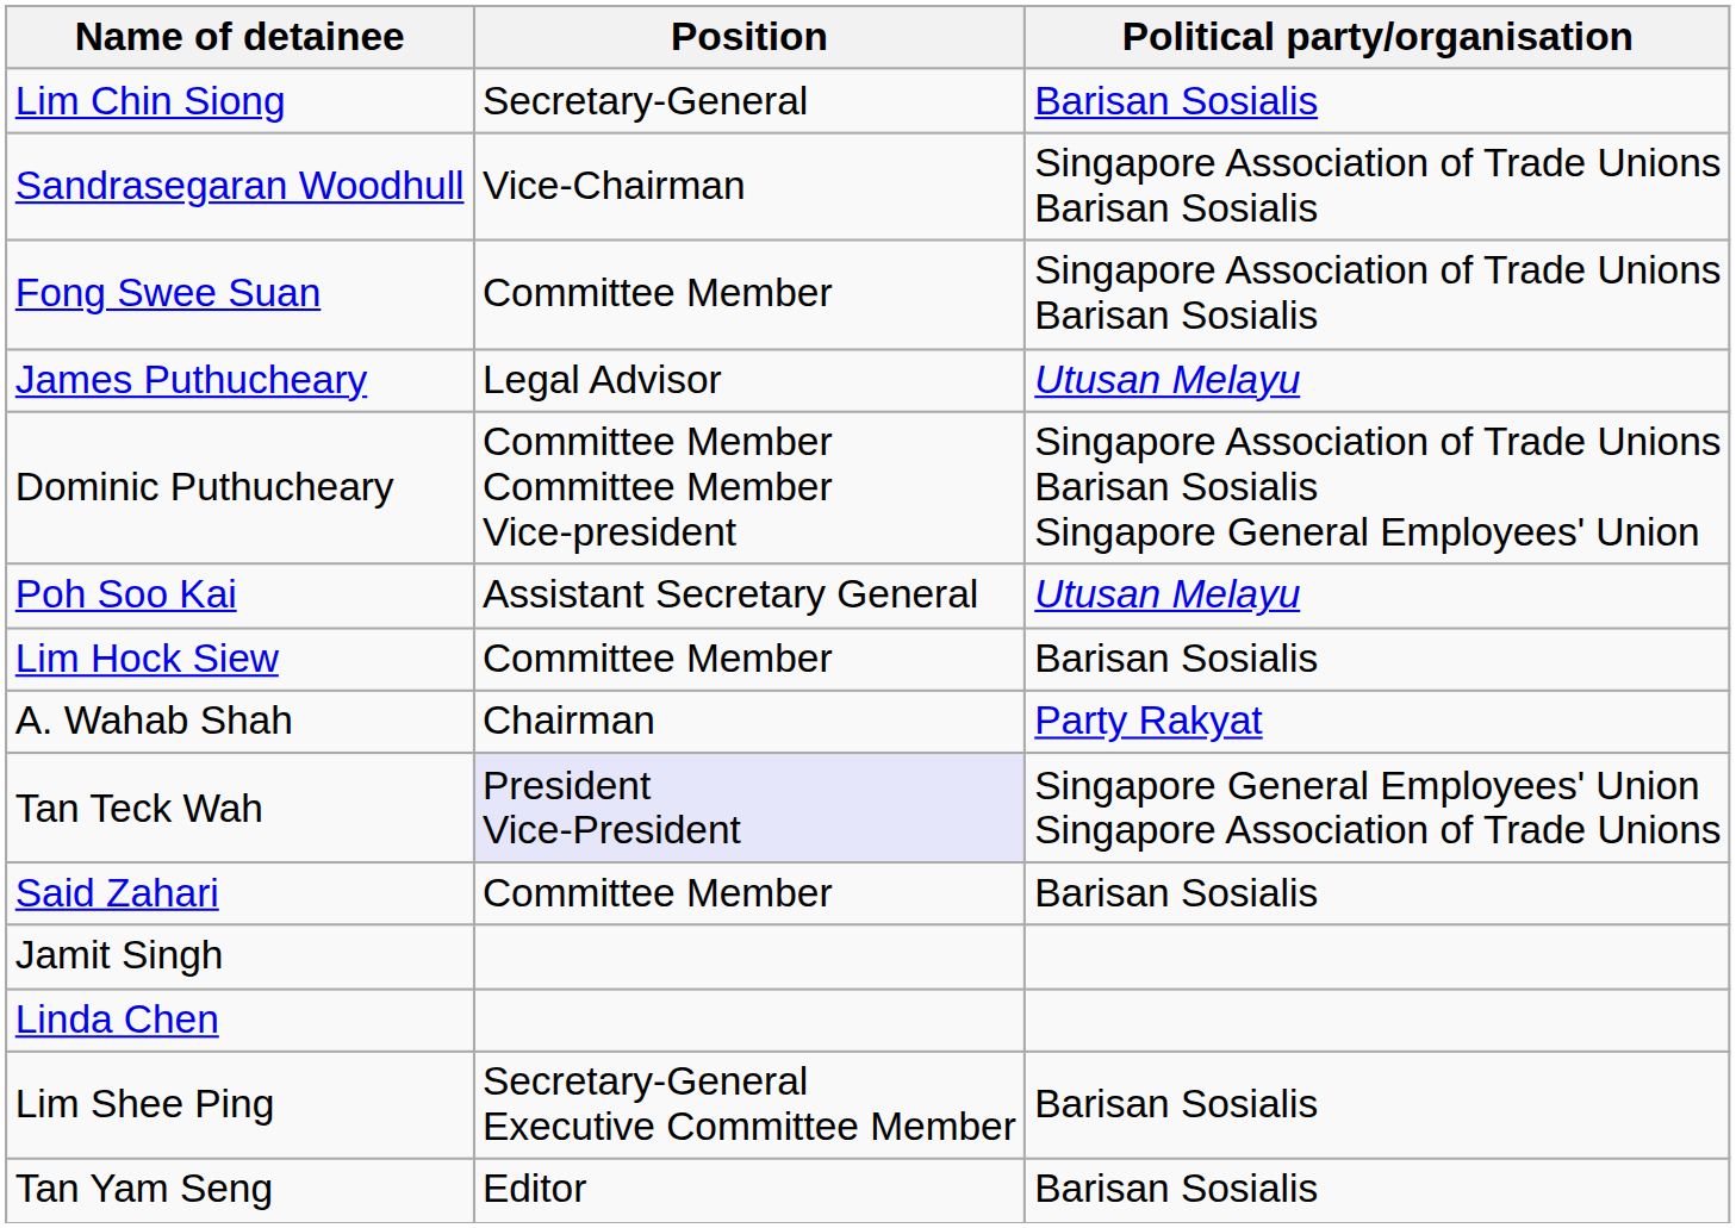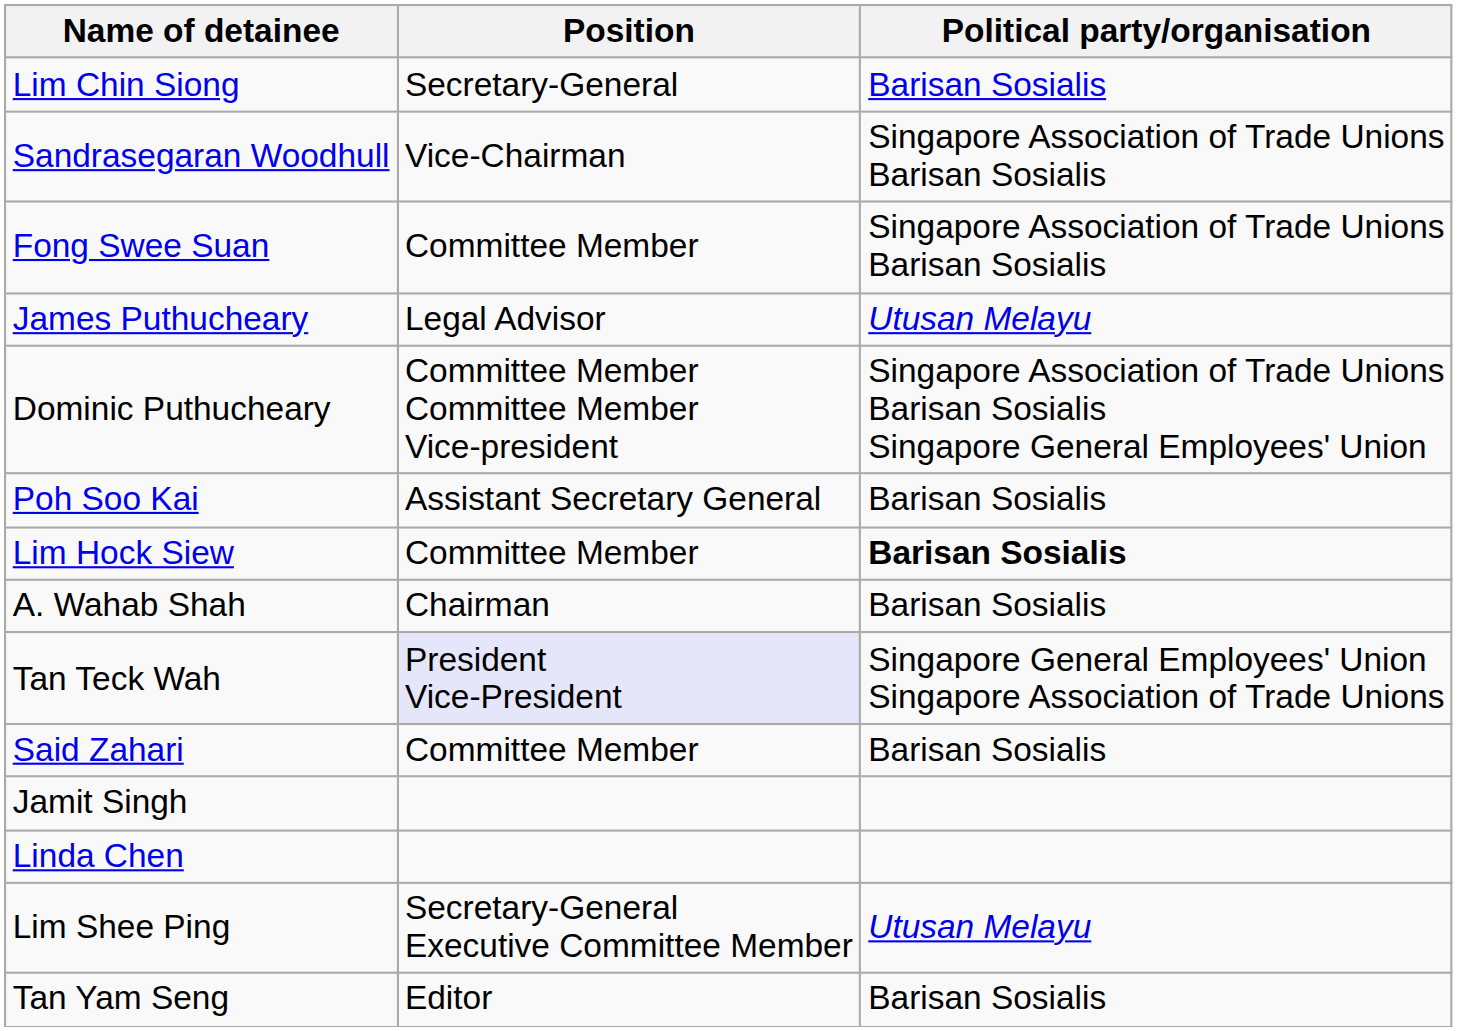Poh Soo Kai | Political party/organisation: Utusan Melayu -> Barisan Sosialis
Lim Hock Siew | Political party/organisation: normal -> bold
A. Wahab Shah | Political party/organisation: Party Rakyat -> Barisan Sosialis
Lim Shee Ping | Political party/organisation: Barisan Sosialis -> Utusan Melayu
